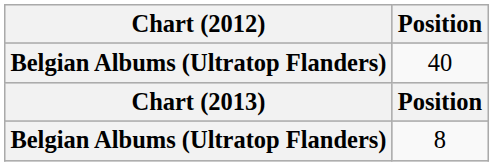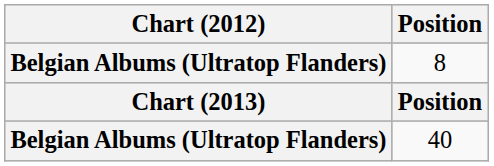rows swapped: 8 <-> 40
